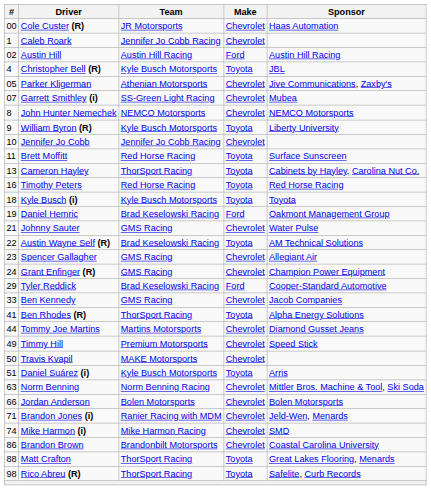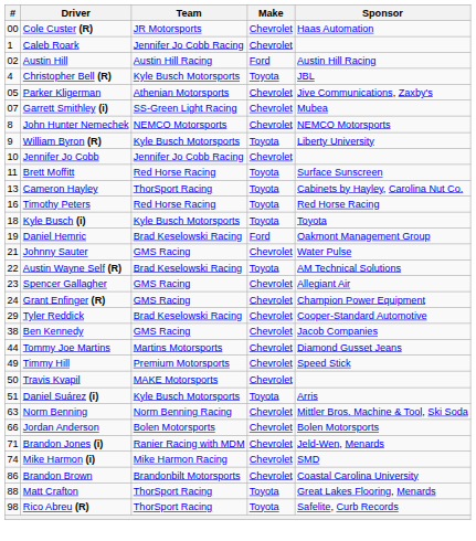Tyler Reddick | Make: Ford -> Chevrolet
Ben Kennedy | #: 33 -> 38
- row: 41 | Ben Rhodes (R) | ThorSport Racing | Toyota | Alpha Energy Solutions
